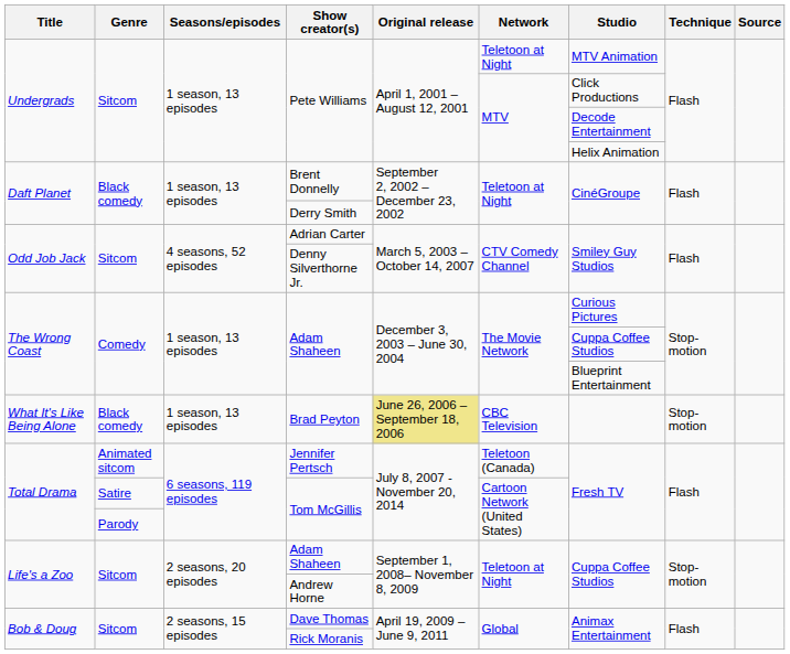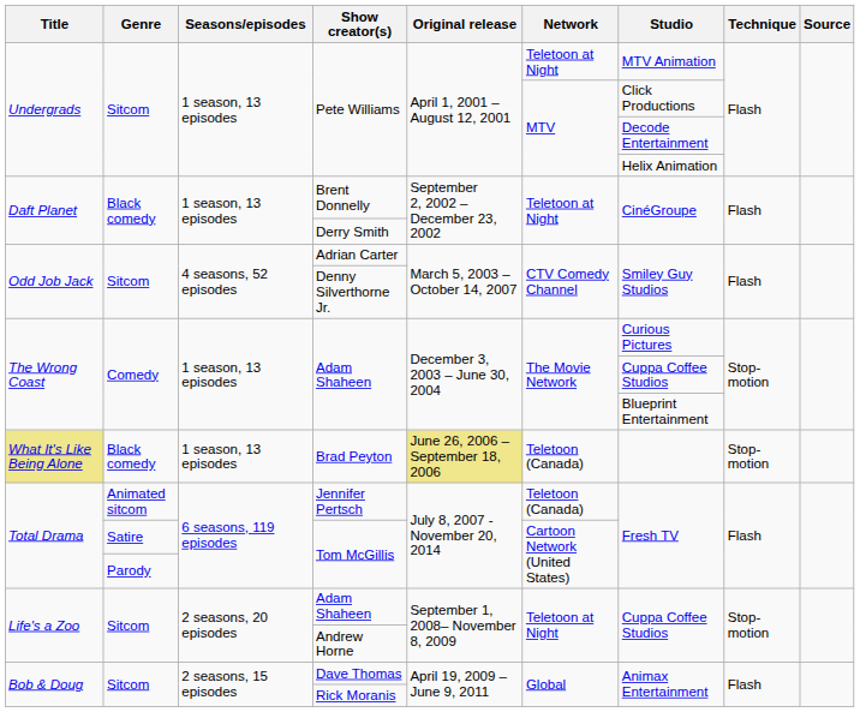Brad Peyton | Title: no background -> khaki background
Brad Peyton | Network: CBC Television -> Teletoon (Canada)
